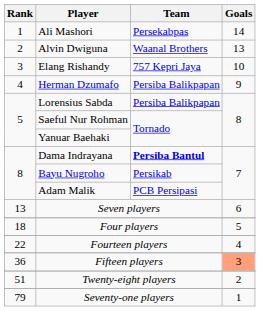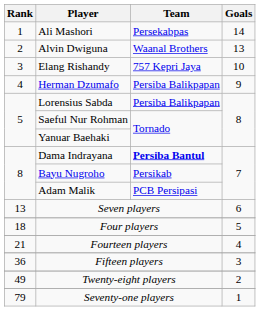Fourteen players | Rank: 22 -> 21
Fifteen players | Goals: lightsalmon background -> no background
Twenty-eight players | Rank: 51 -> 49
